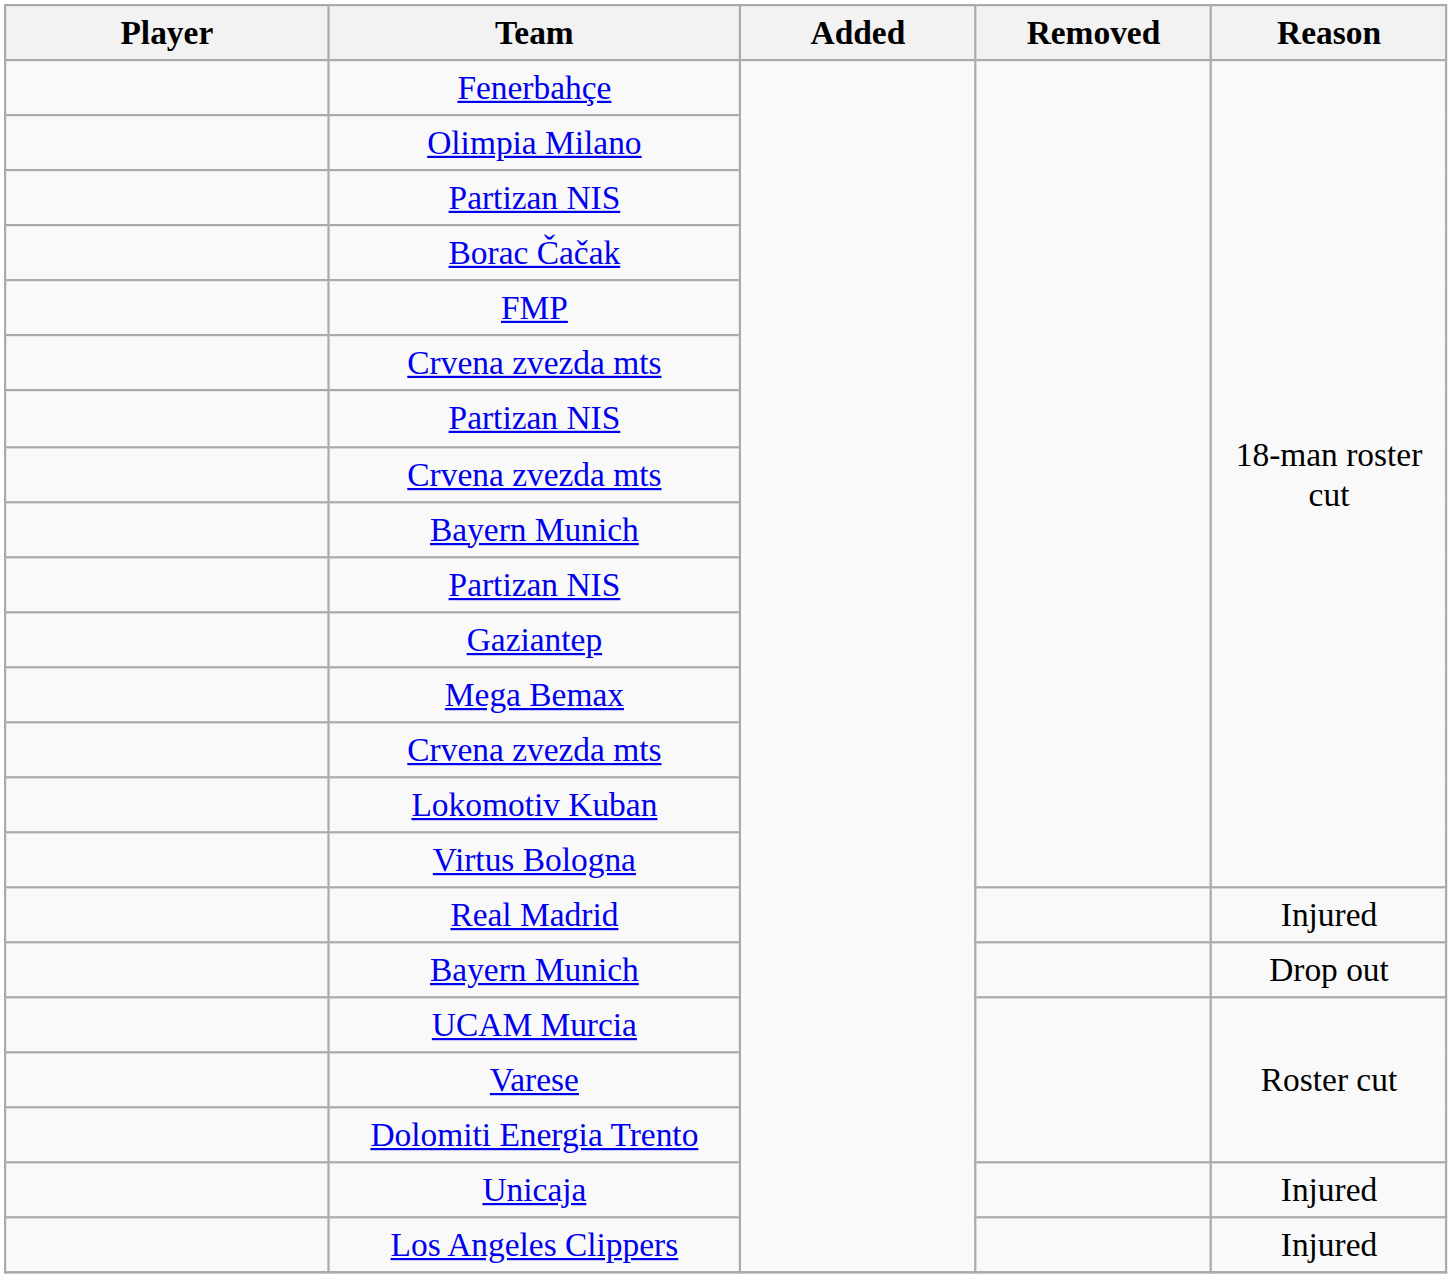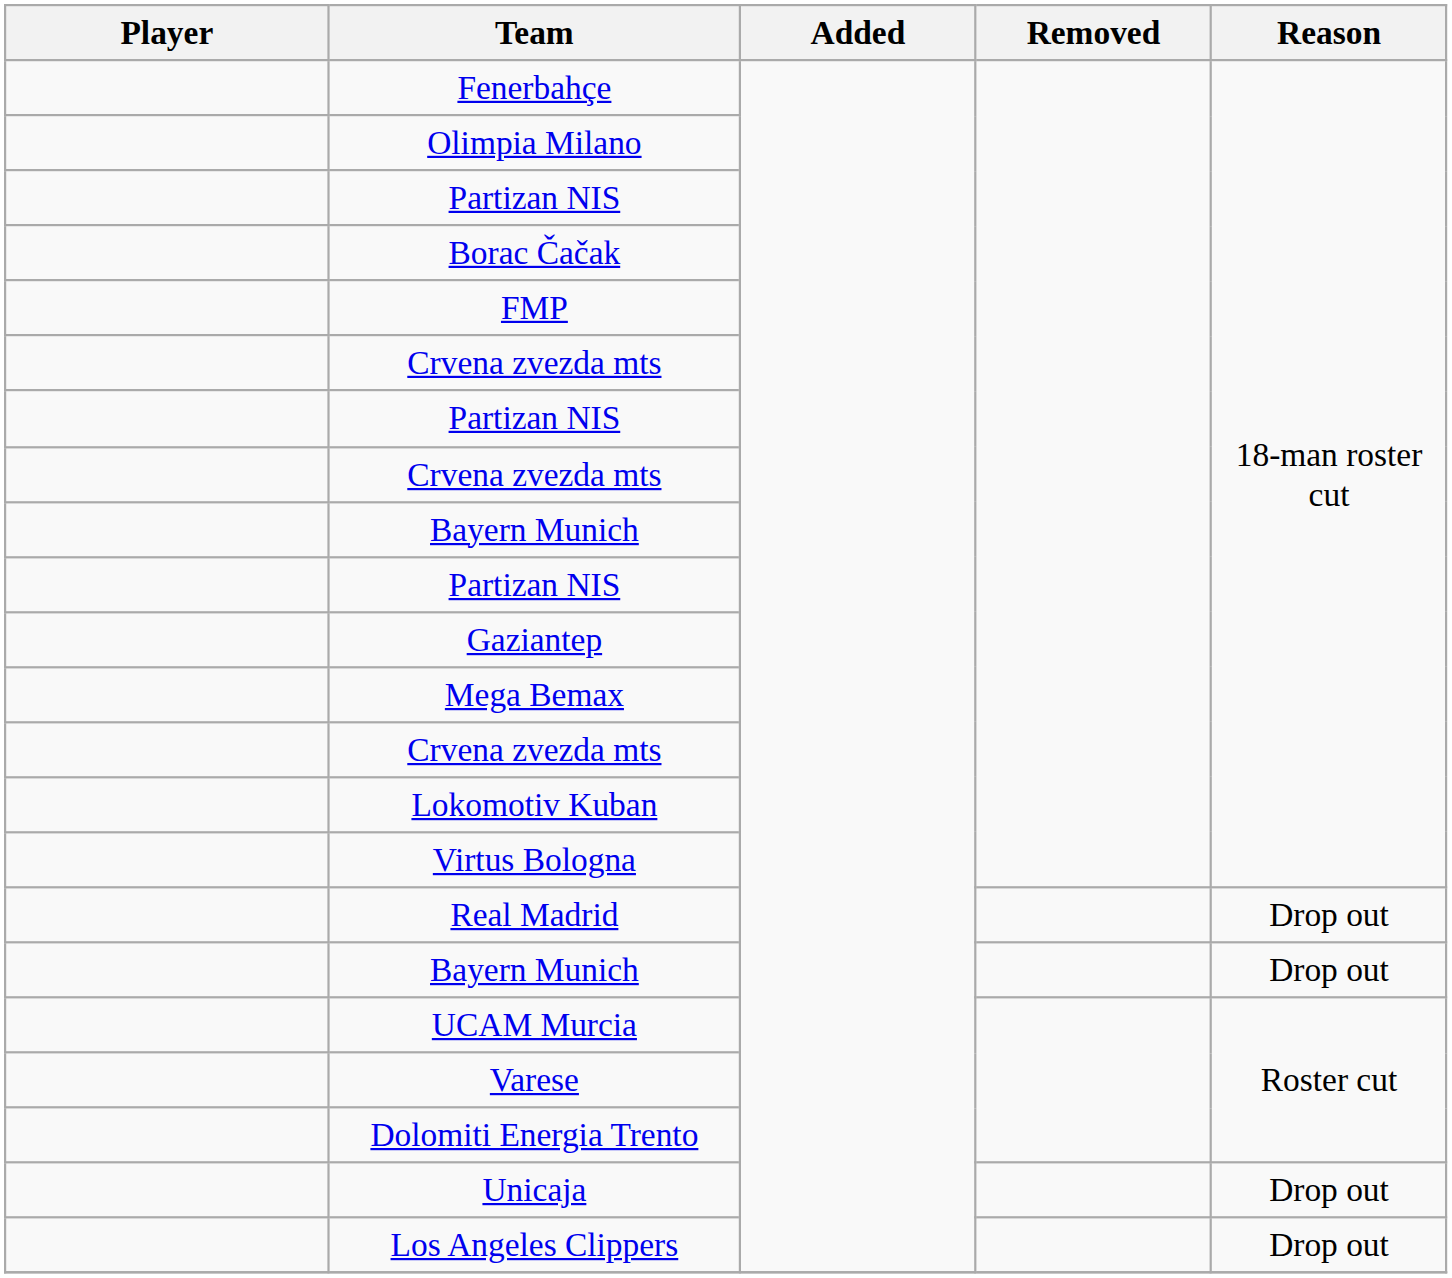Real Madrid | Reason: Injured -> Drop out
Unicaja | Reason: Injured -> Drop out
Los Angeles Clippers | Reason: Injured -> Drop out
